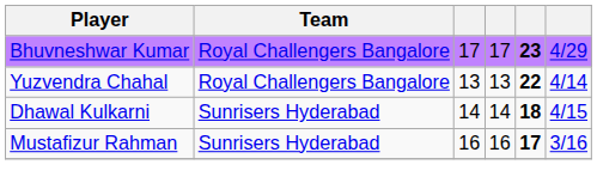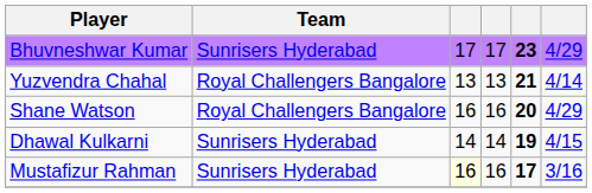Bhuvneshwar Kumar | Team: Royal Challengers Bangalore -> Sunrisers Hyderabad
Yuzvendra Chahal | column 5: 22 -> 21
+ row: Shane Watson | Royal Challengers Bangalore | 16 | 16 | 20 | 4/29
Dhawal Kulkarni | column 5: 18 -> 19
Mustafizur Rahman | column 3: no background -> lightyellow background
